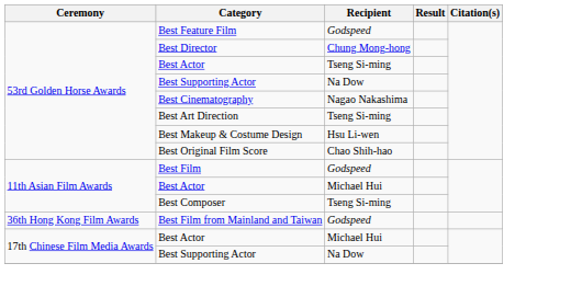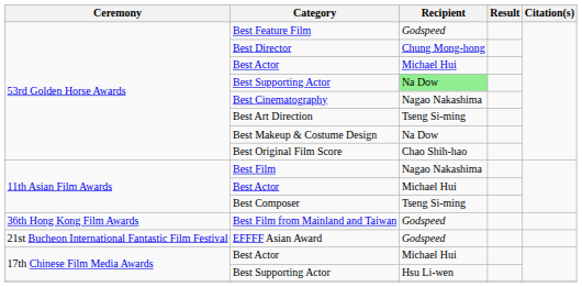53rd Golden Horse Awards / Best Actor | Recipient: Tseng Si-ming -> Michael Hui
53rd Golden Horse Awards / Best Supporting Actor | Recipient: no background -> lightgreen background
Best Makeup & Costume Design | Recipient: Hsu Li-wen -> Na Dow
Best Film | Recipient: Godspeed -> Nagao Nakashima
+ row: 21st Bucheon International Fantastic Film Festival | EFFFF Asian Award | Godspeed
17th Chinese Film Media Awards / Best Supporting Actor | Recipient: Na Dow -> Hsu Li-wen
